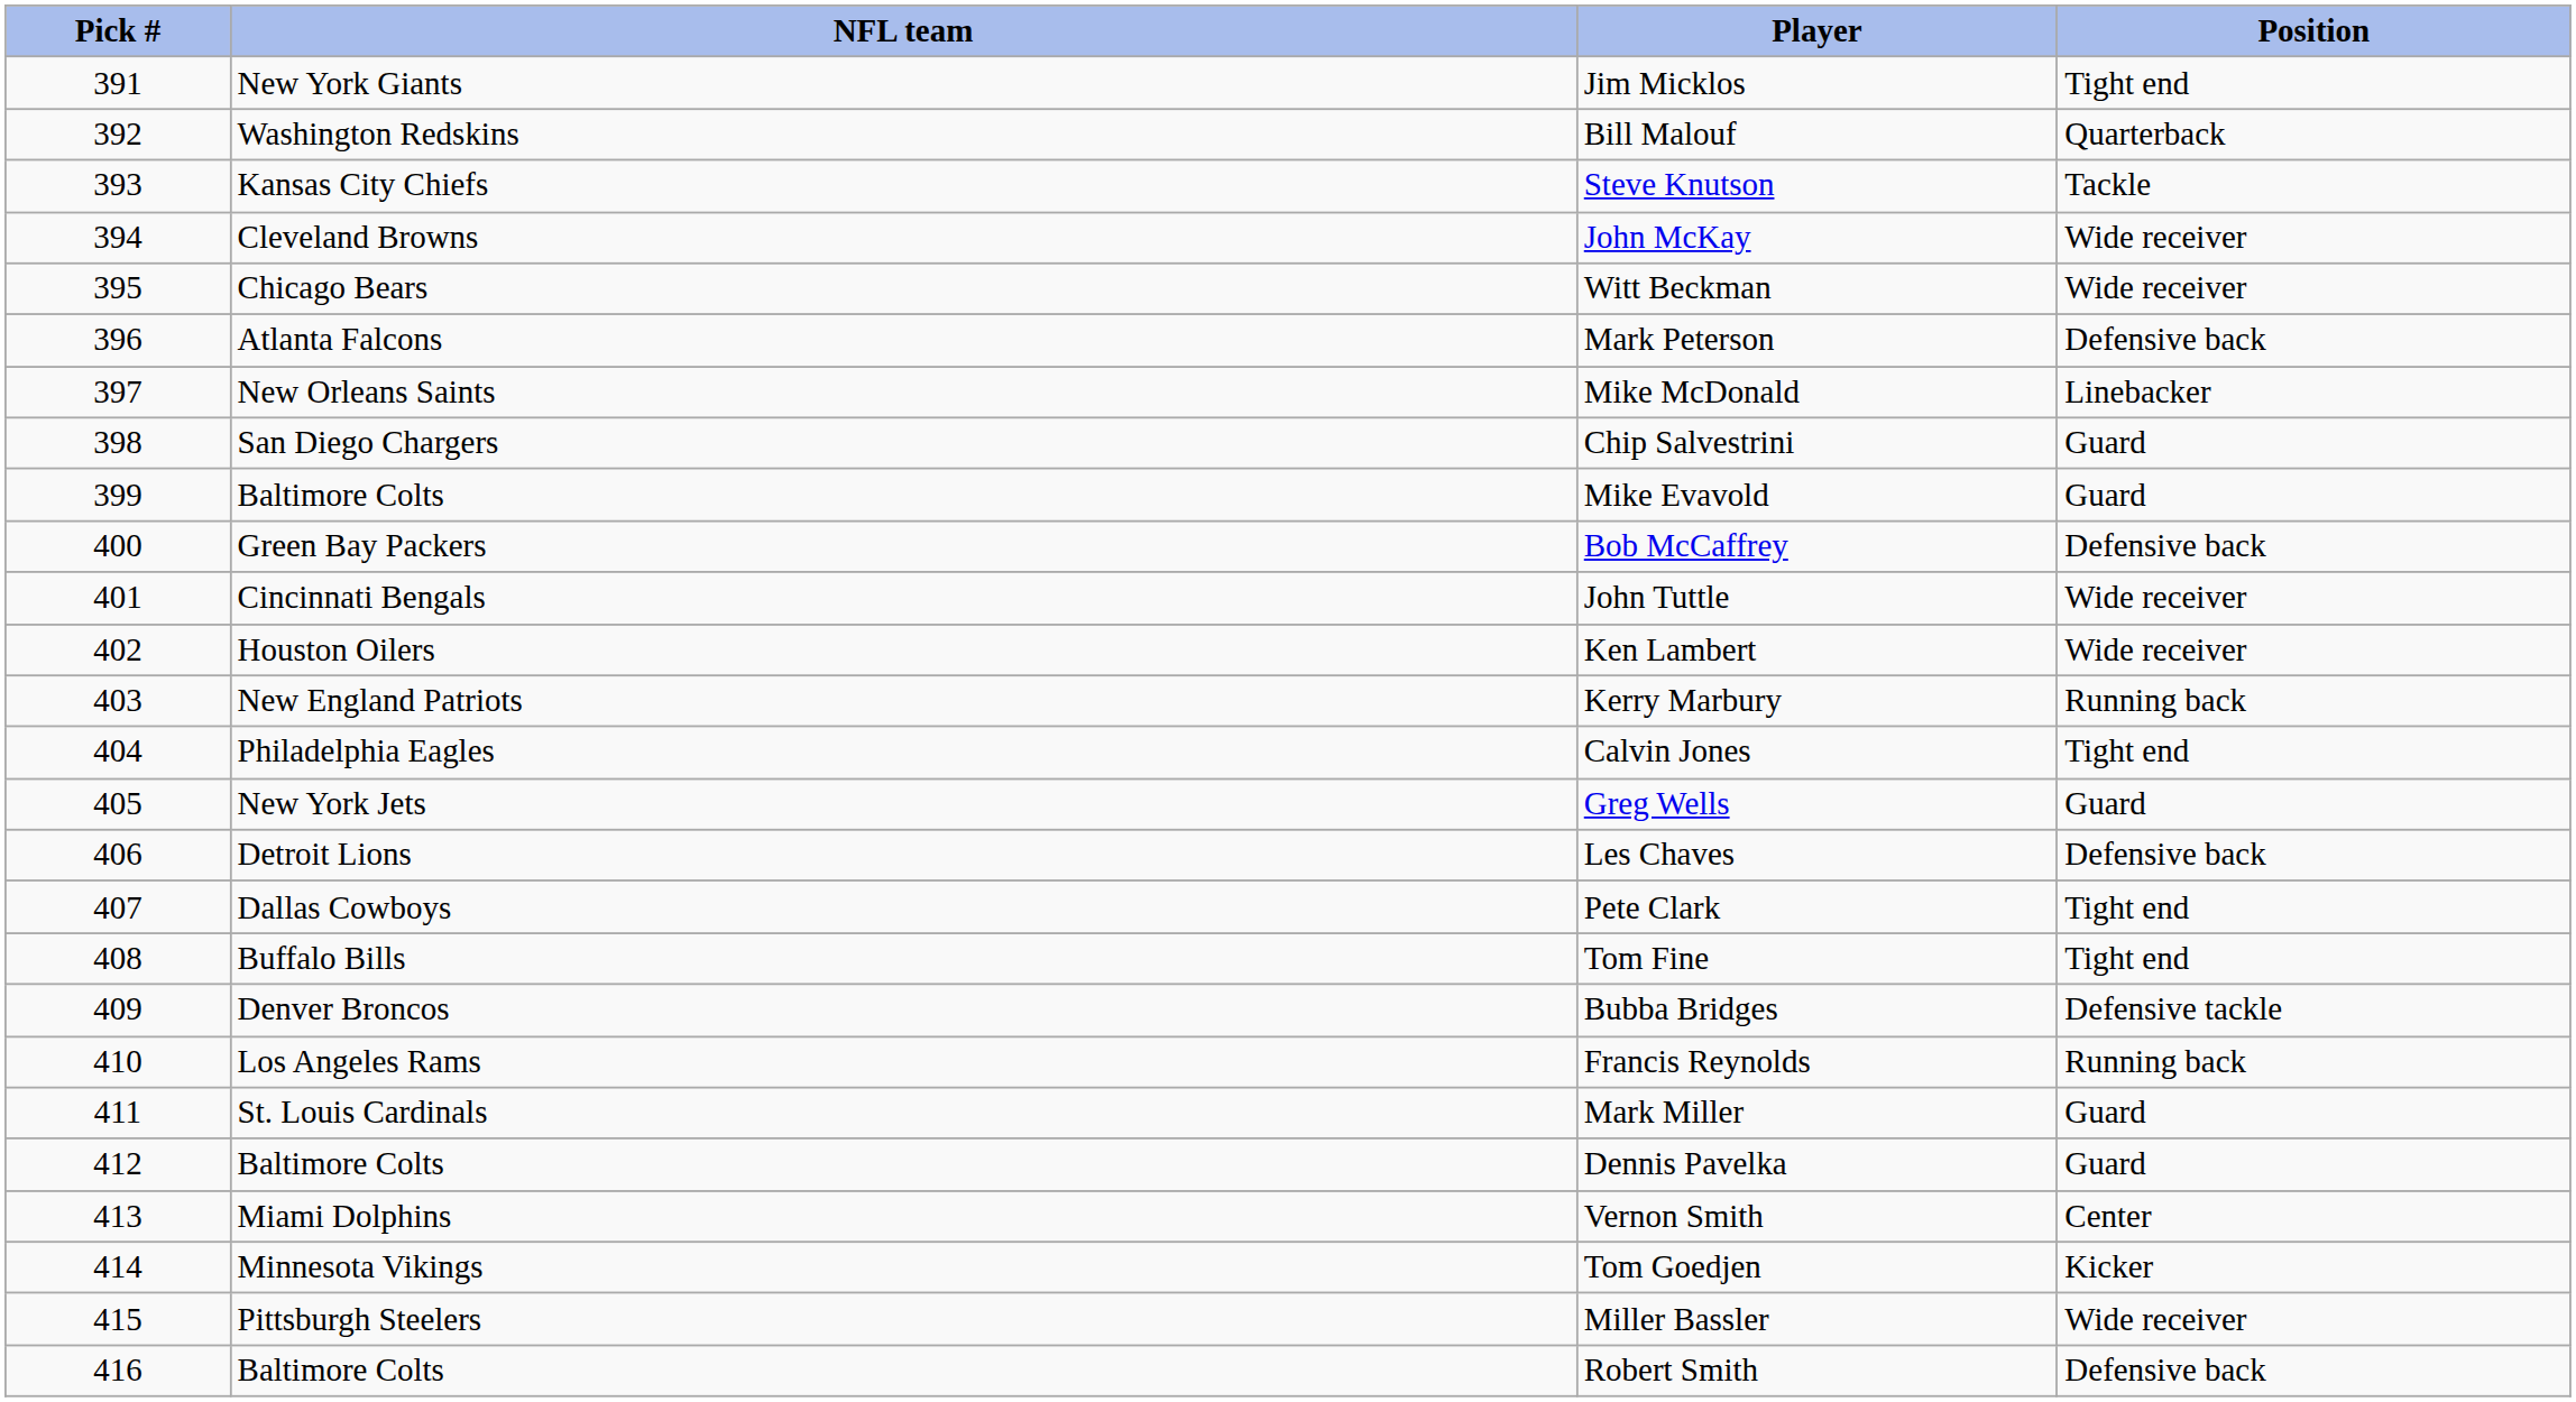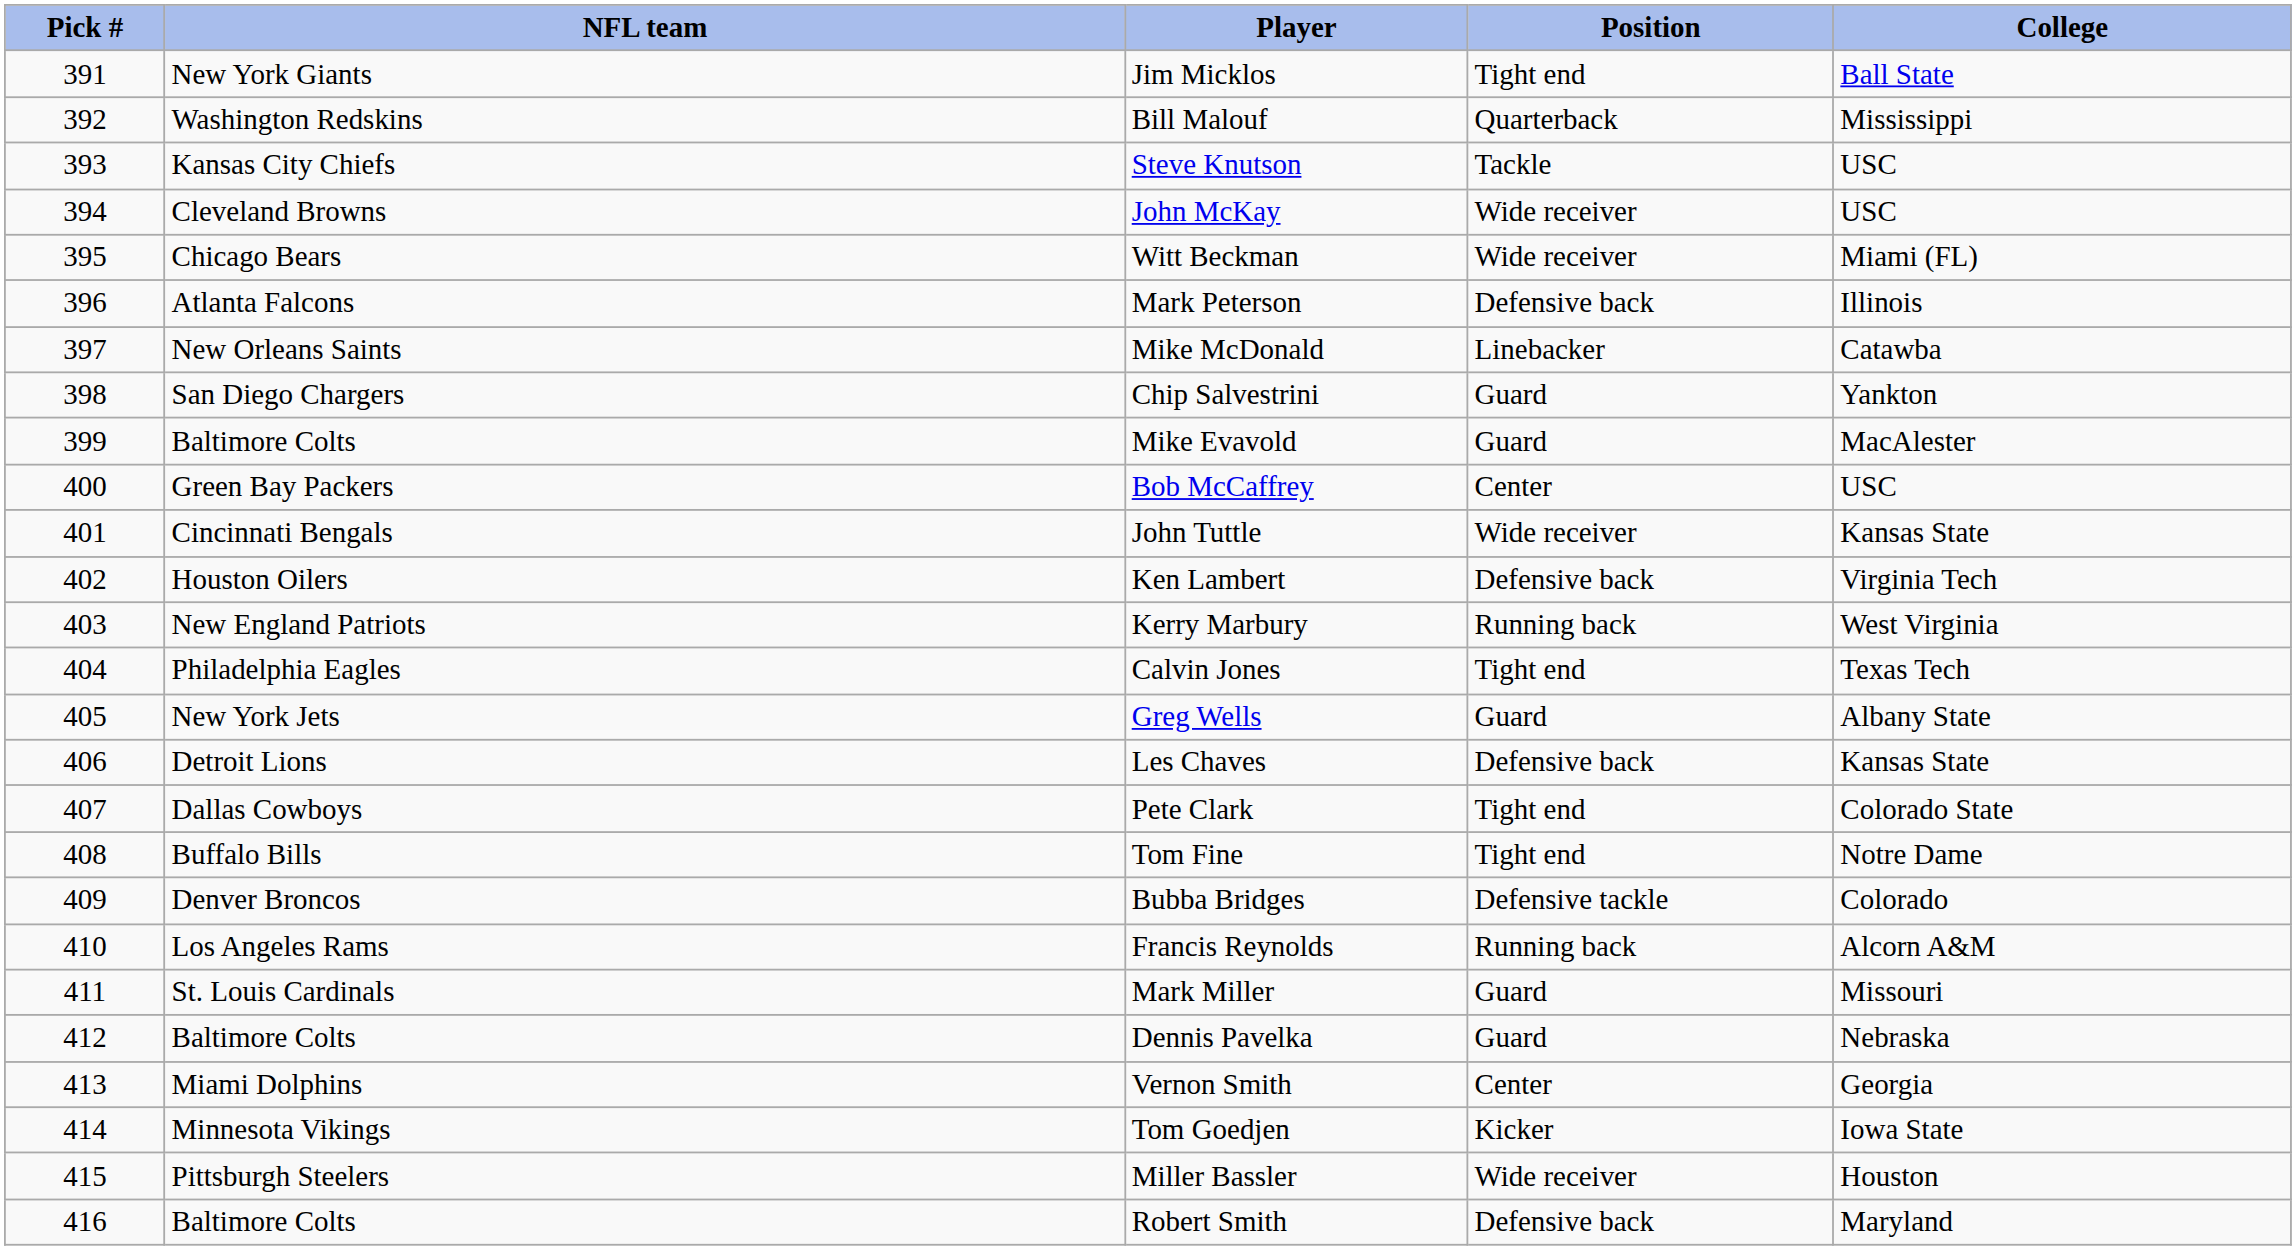+ column: College | Ball State | Mississippi | USC | USC | Miami (FL) | Illinois | Catawba | Yankton | MacAlester | USC | Kansas State | Virginia Tech | West Virginia | Texas Tech | Albany State | Kansas State | Colorado State | Notre Dame | Colorado | Alcorn A&M | Missouri | Nebraska | Georgia | Iowa State | Houston | Maryland
Bob McCaffrey | Position: Defensive back -> Center
Ken Lambert | Position: Wide receiver -> Defensive back
